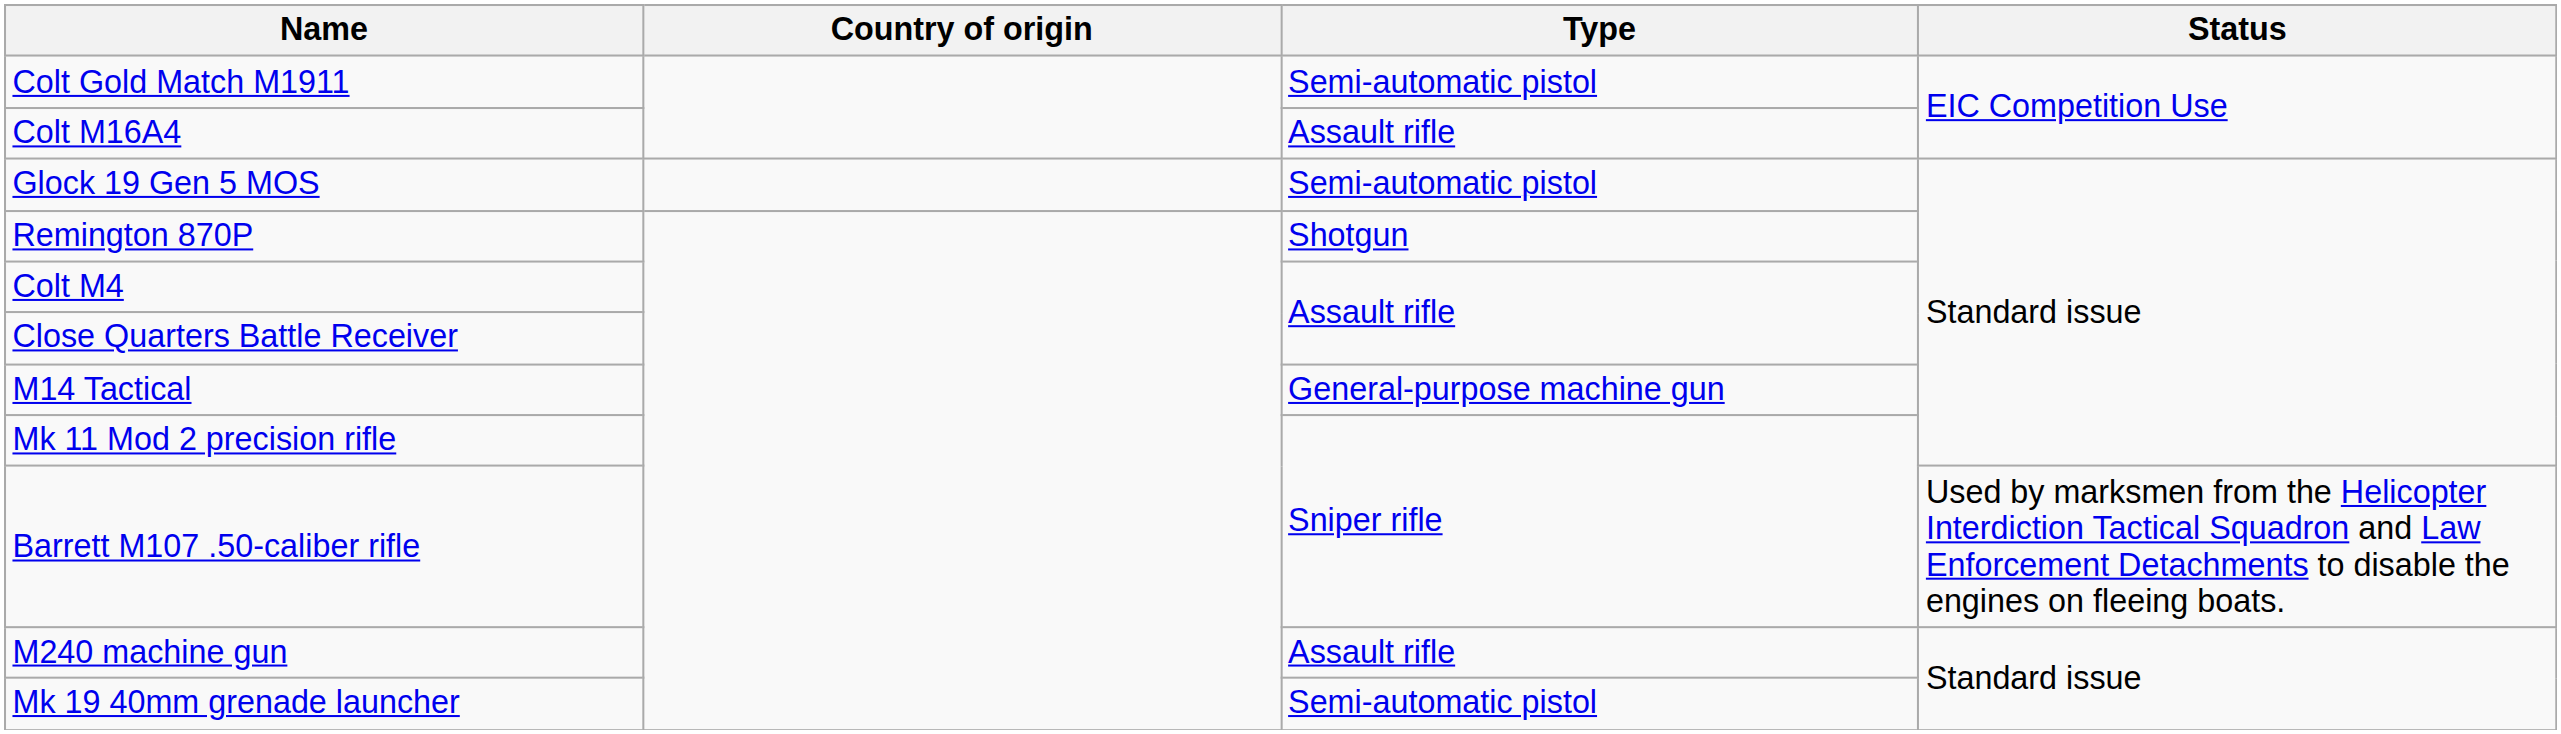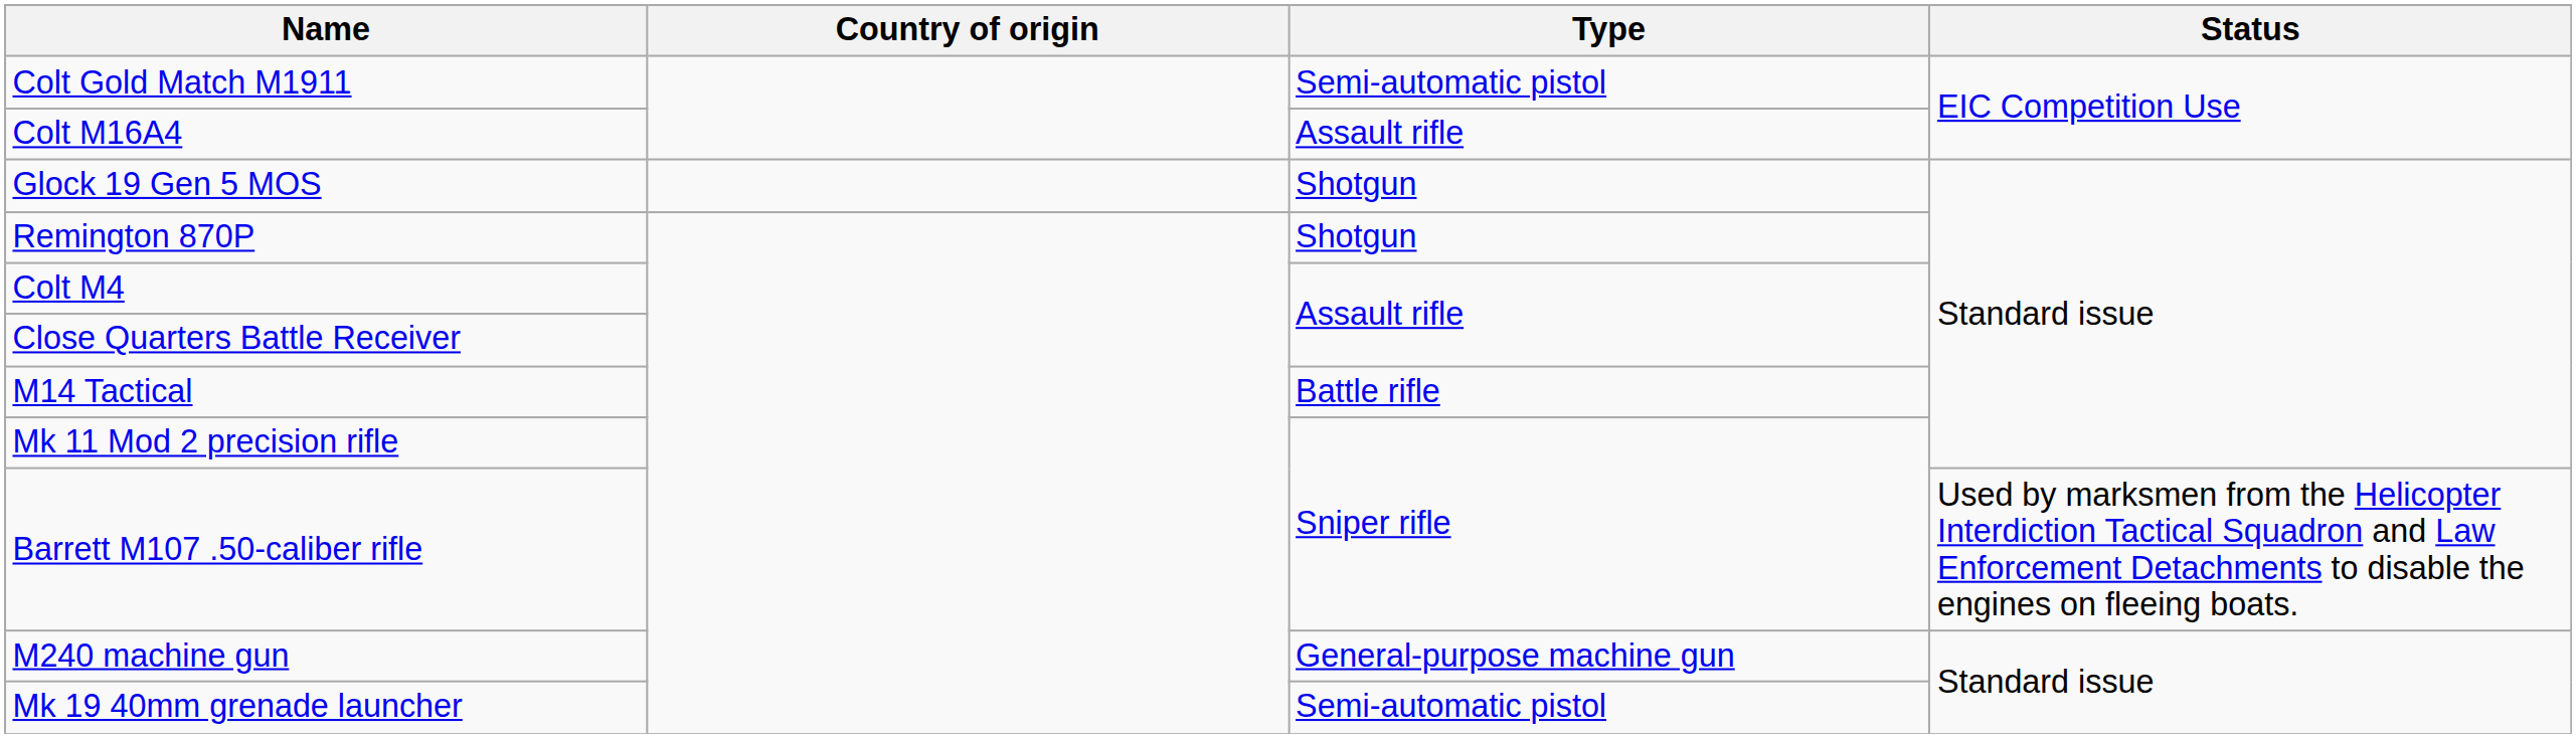Glock 19 Gen 5 MOS | Type: Semi-automatic pistol -> Shotgun
M14 Tactical | Type: General-purpose machine gun -> Battle rifle
M240 machine gun | Type: Assault rifle -> General-purpose machine gun
